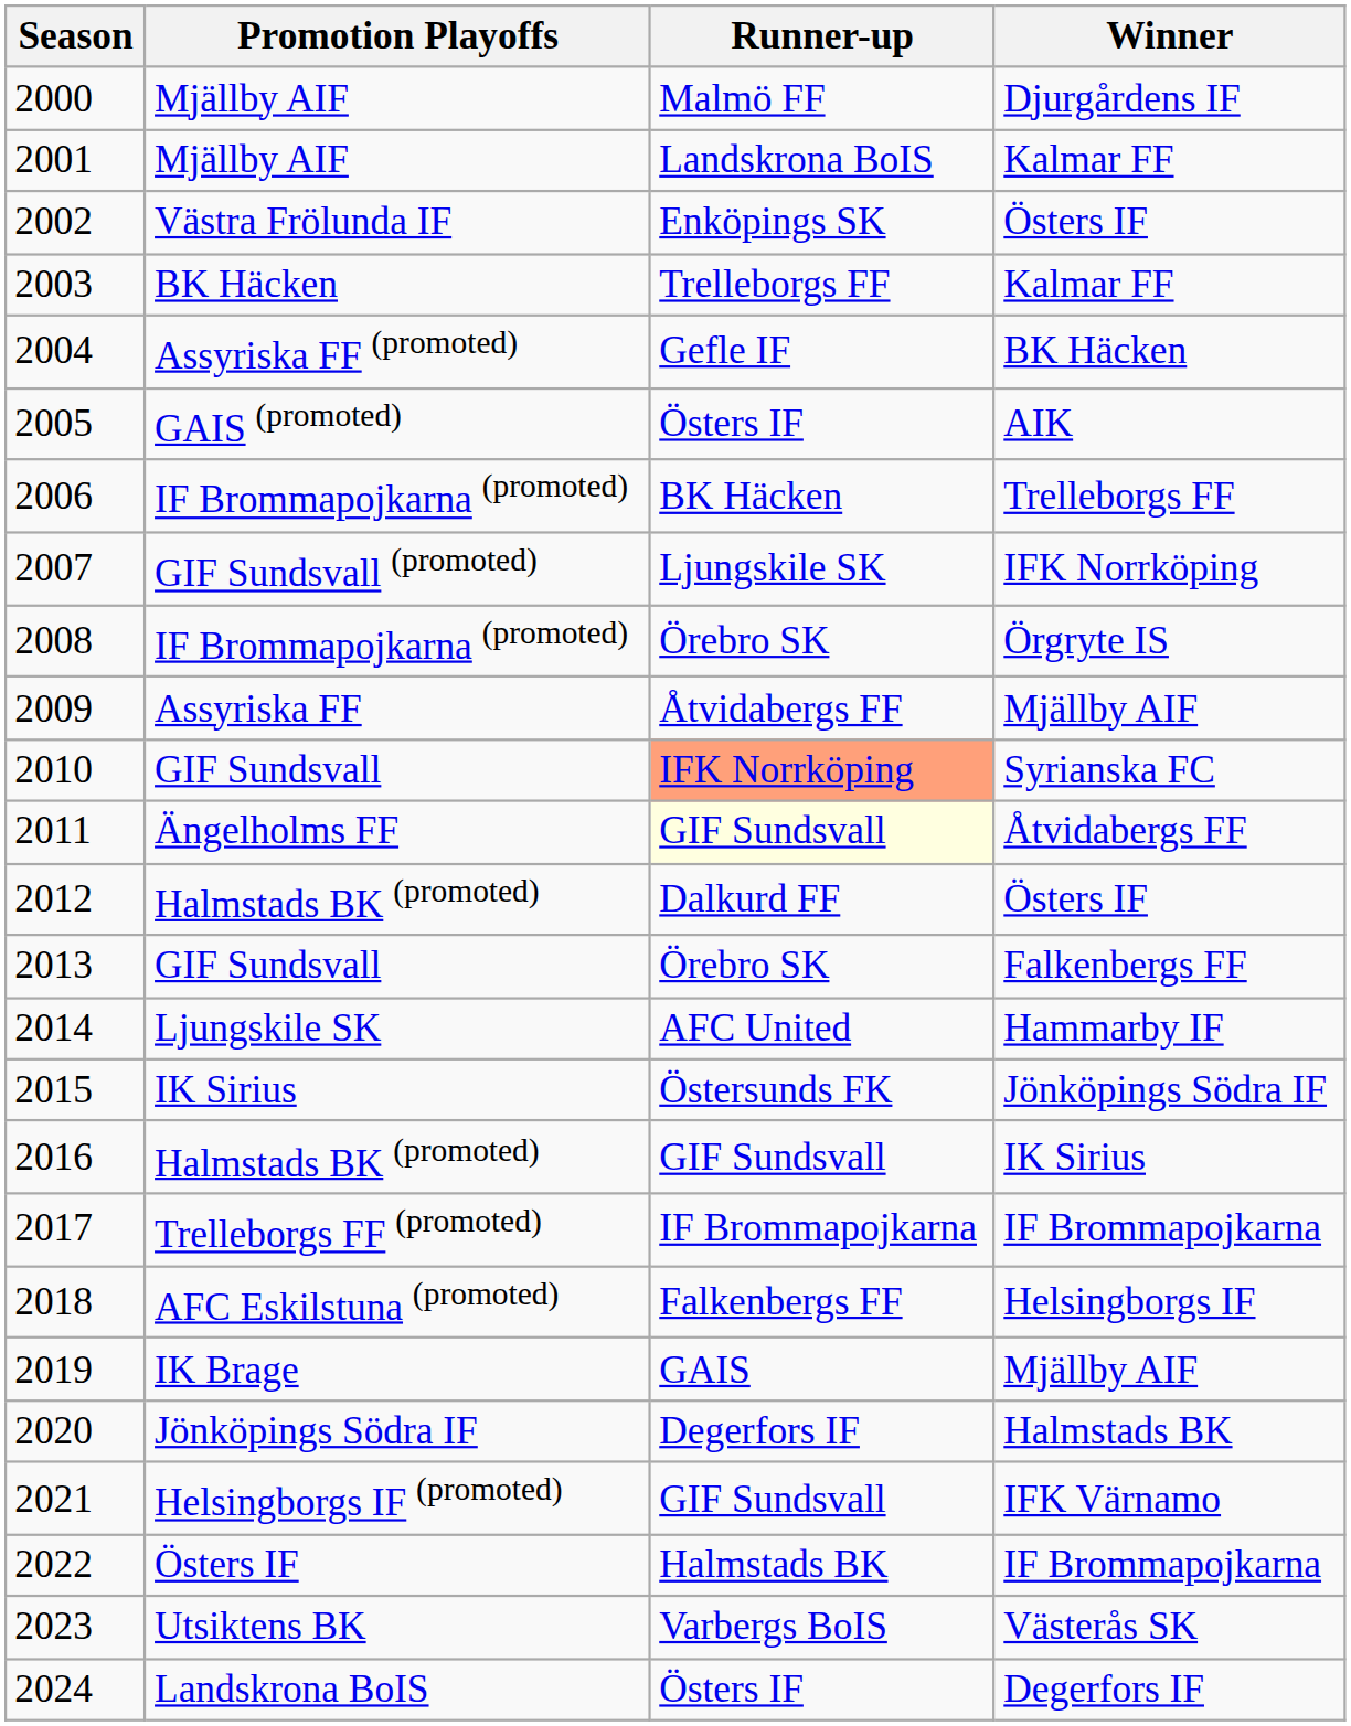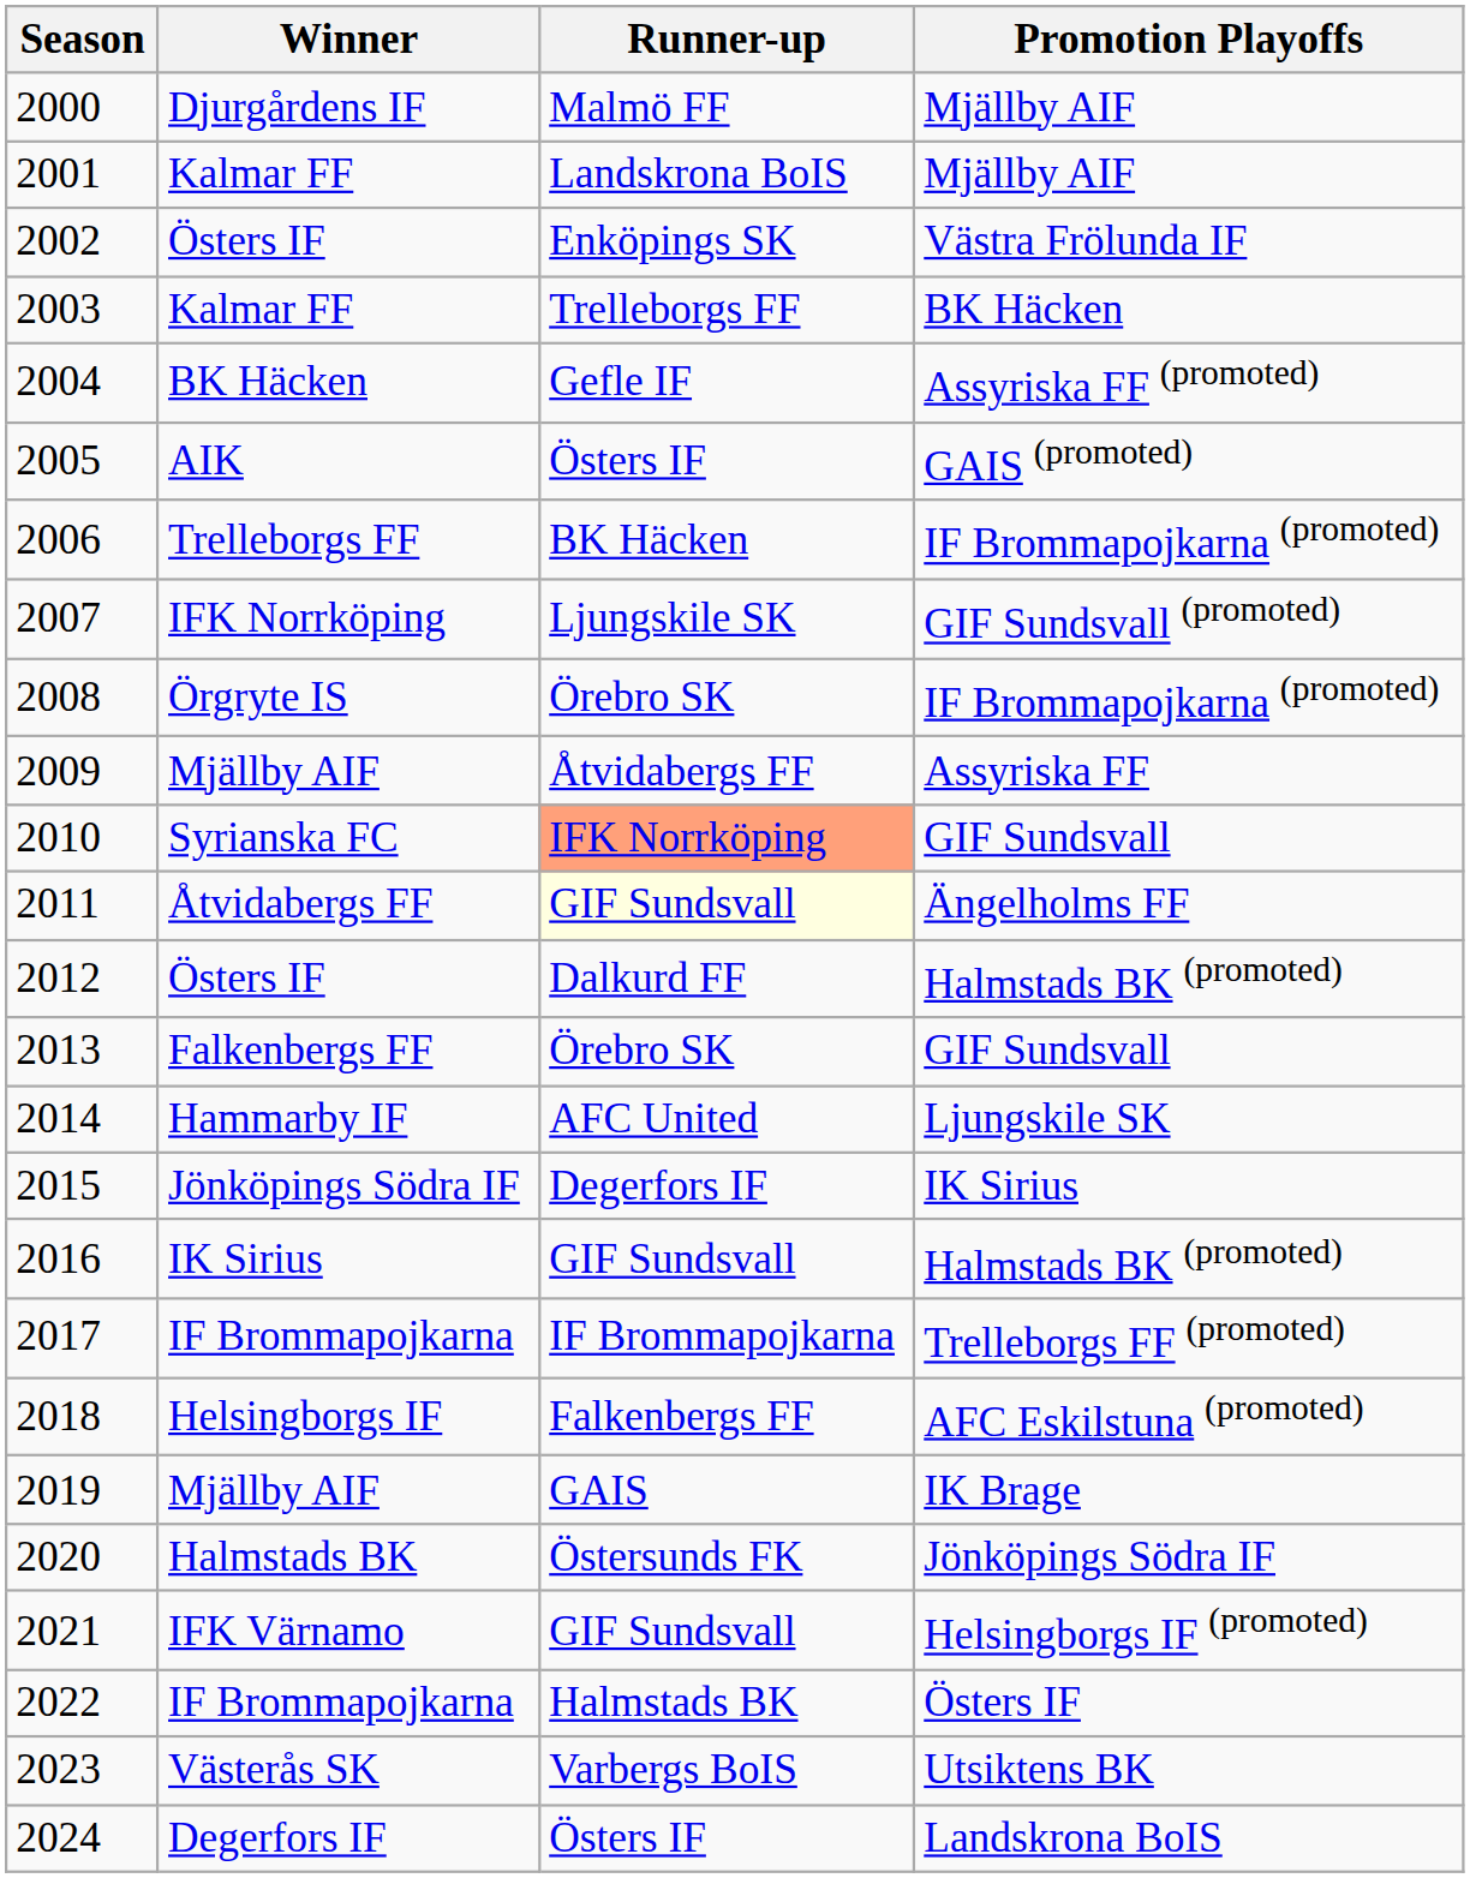columns swapped: Winner <-> Promotion Playoffs
2015 | Runner-up: Östersunds FK -> Degerfors IF
2020 | Runner-up: Degerfors IF -> Östersunds FK
